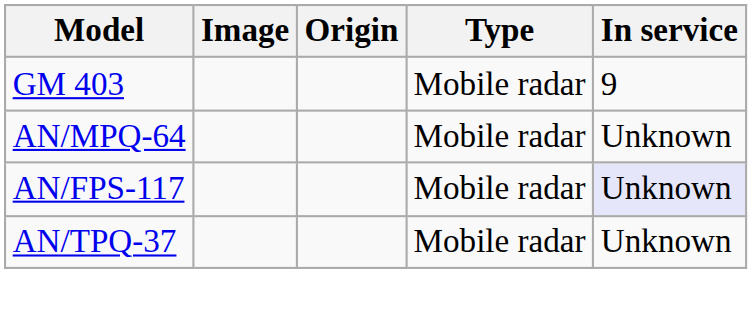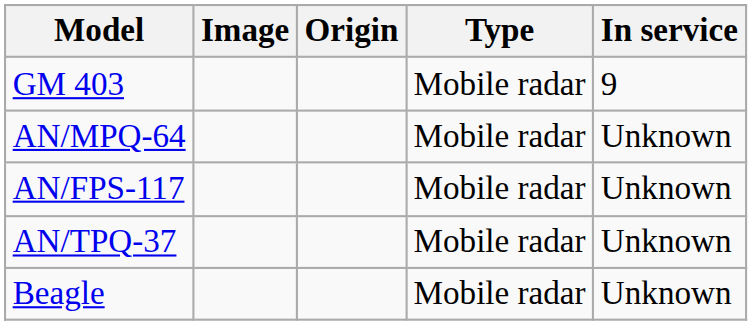AN/FPS-117 | In service: lavender background -> no background
+ row: Beagle | Mobile radar | Unknown
